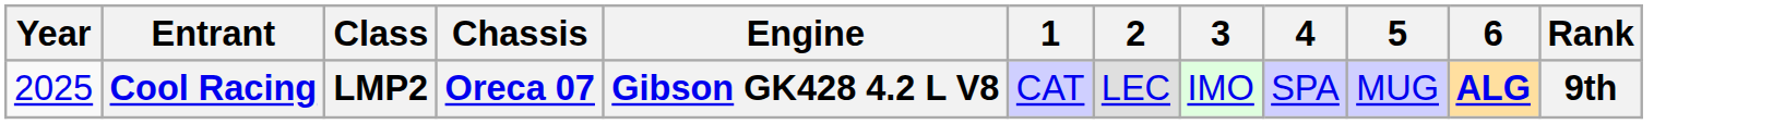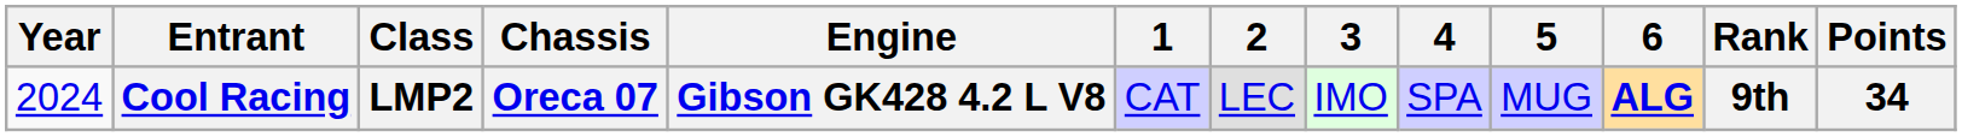+ column: Points | 34
Cool Racing | Year: 2025 -> 2024
